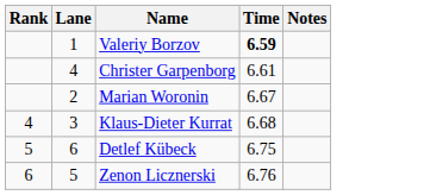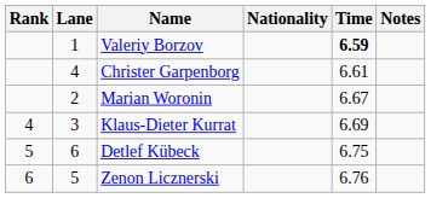+ column: Nationality
Klaus-Dieter Kurrat | Time: 6.68 -> 6.69
